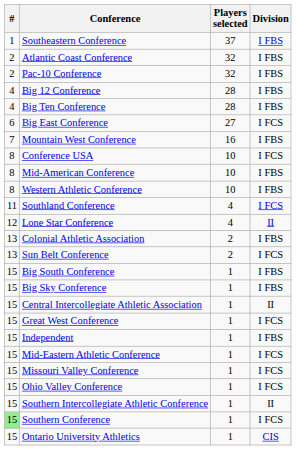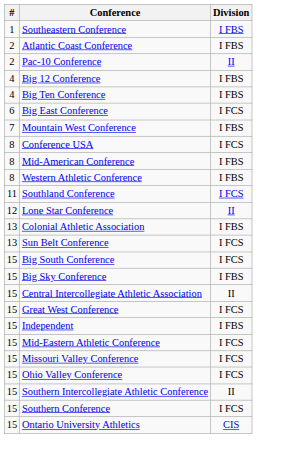- column: Players selected | 37 | 32 | 32 | 28 | 28 | 27 | 16 | 10 | 10 | 10 | 4 | 4 | 2 | 2 | 1 | 1 | 1 | 1 | 1 | 1 | 1 | 1 | 1 | 1 | 1
Pac-10 Conference | Division: I FBS -> II
Big South Conference | Division: I FBS -> I FCS
Southern Conference | #: lightgreen background -> no background
